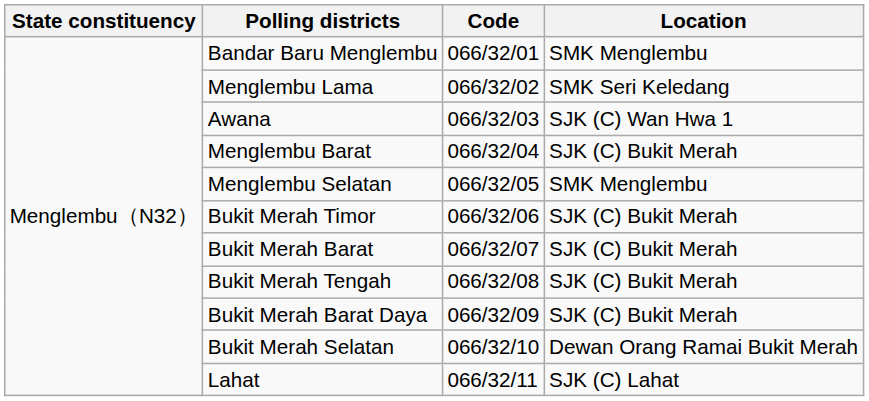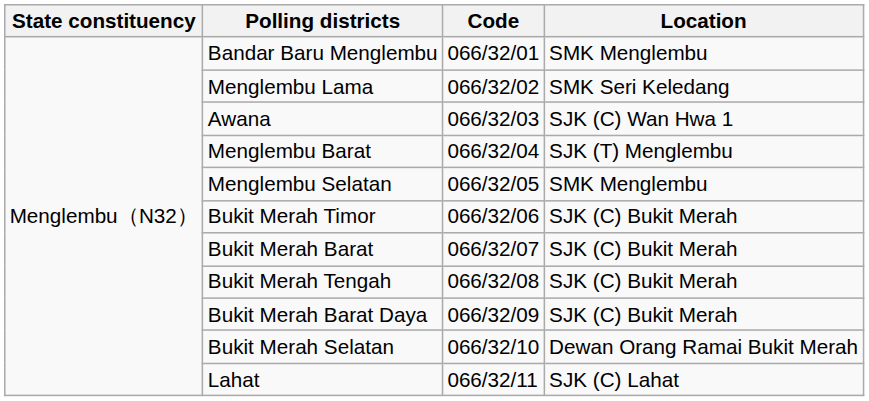Menglembu Barat | Location: SJK (C) Bukit Merah -> SJK (T) Menglembu
